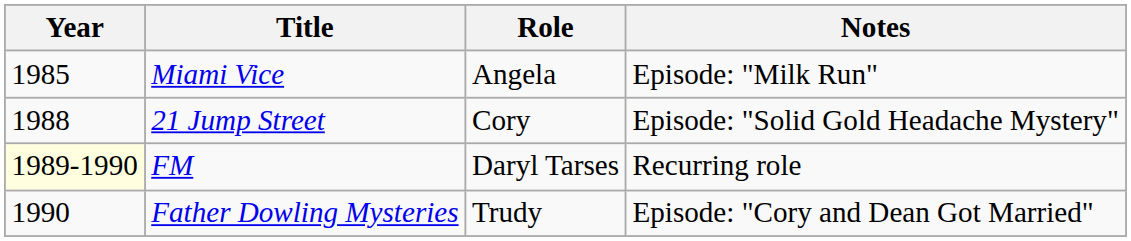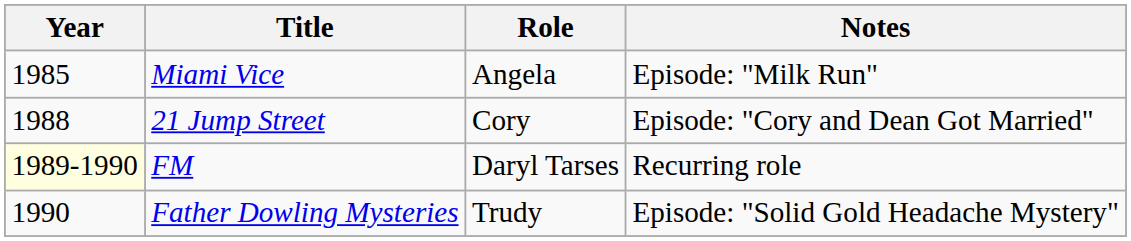21 Jump Street | Notes: Episode: "Solid Gold Headache Mystery" -> Episode: "Cory and Dean Got Married"
Father Dowling Mysteries | Notes: Episode: "Cory and Dean Got Married" -> Episode: "Solid Gold Headache Mystery"
